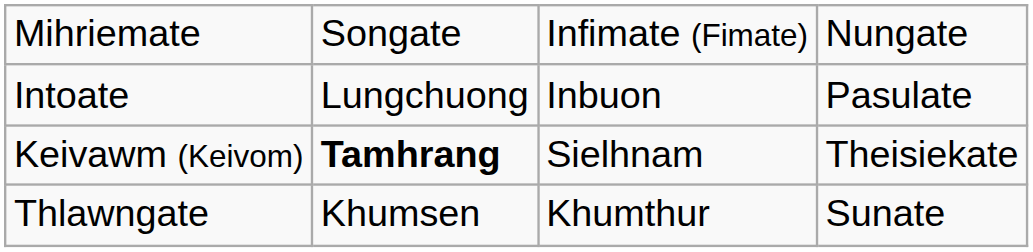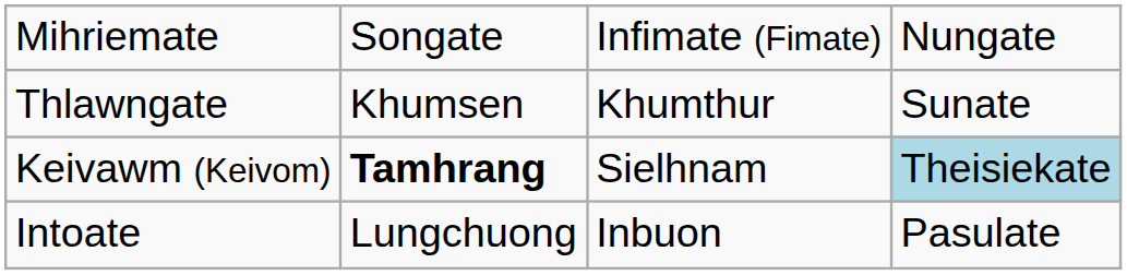rows swapped: Intoate <-> Thlawngate
Keivawm (Keivom) | column 4: no background -> lightblue background
